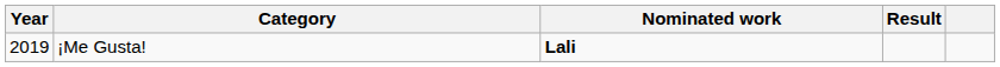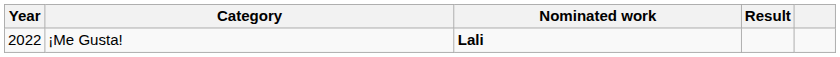¡Me Gusta! | Year: 2019 -> 2022
